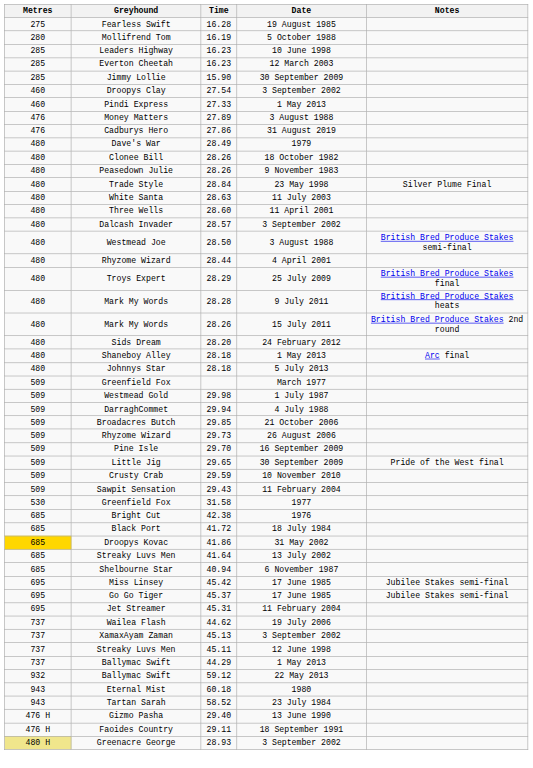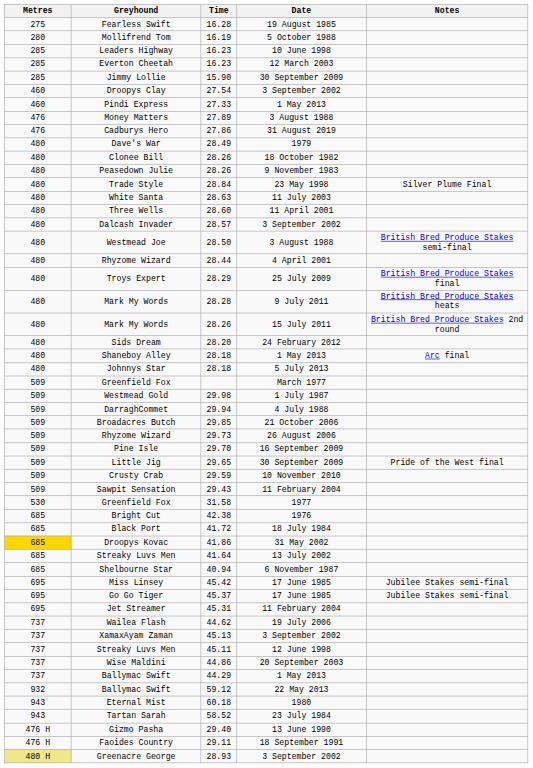+ row: 737 | Wise Maldini | 44.86 | 20 September 2003
